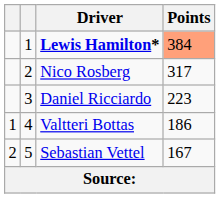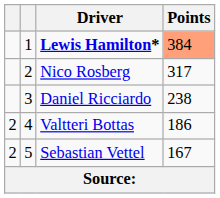Daniel Ricciardo | Points: 223 -> 238
Valtteri Bottas | column 1: 1 -> 2
